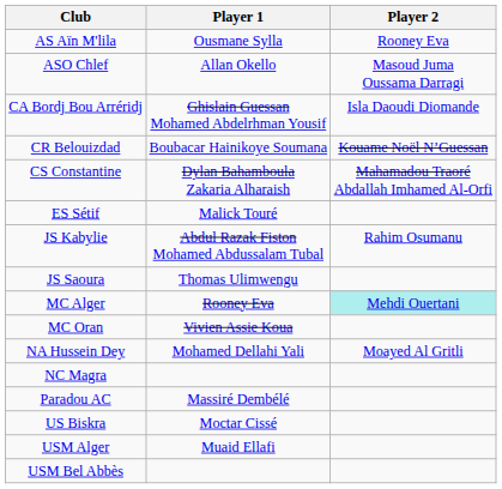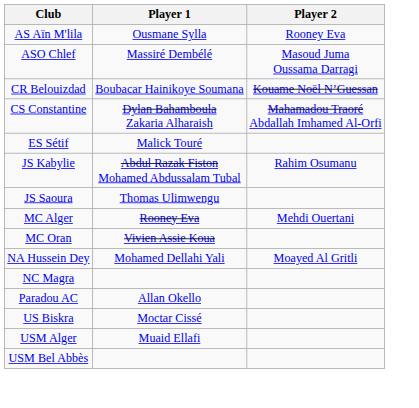ASO Chlef | Player 1: Allan Okello -> Massiré Dembélé
- row: CA Bordj Bou Arréridj | Ghislain Guessan Mohamed Abdelrhman Yousif | Isla Daoudi Diomande
MC Alger | Player 2: paleturquoise background -> no background
Paradou AC | Player 1: Massiré Dembélé -> Allan Okello
